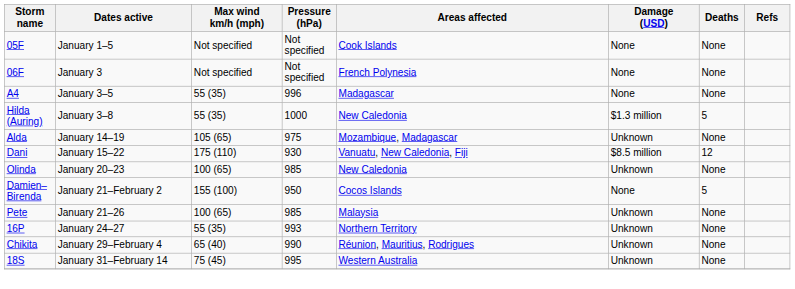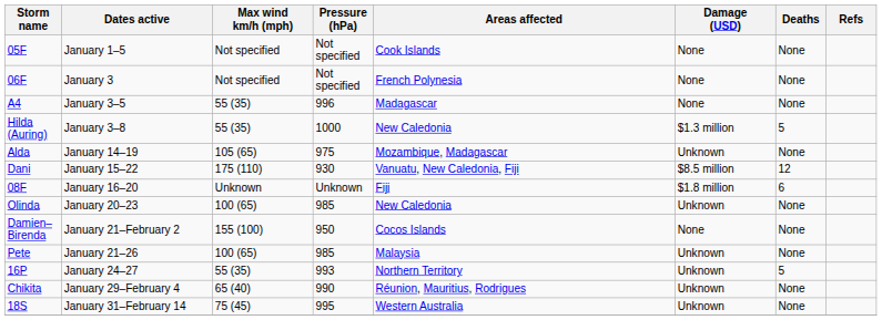+ row: 08F | January 16–20 | Unknown | Unknown | Fiji | $1.8 million | 6
Damien–Birenda | Deaths: 5 -> None
16P | Deaths: None -> 5
